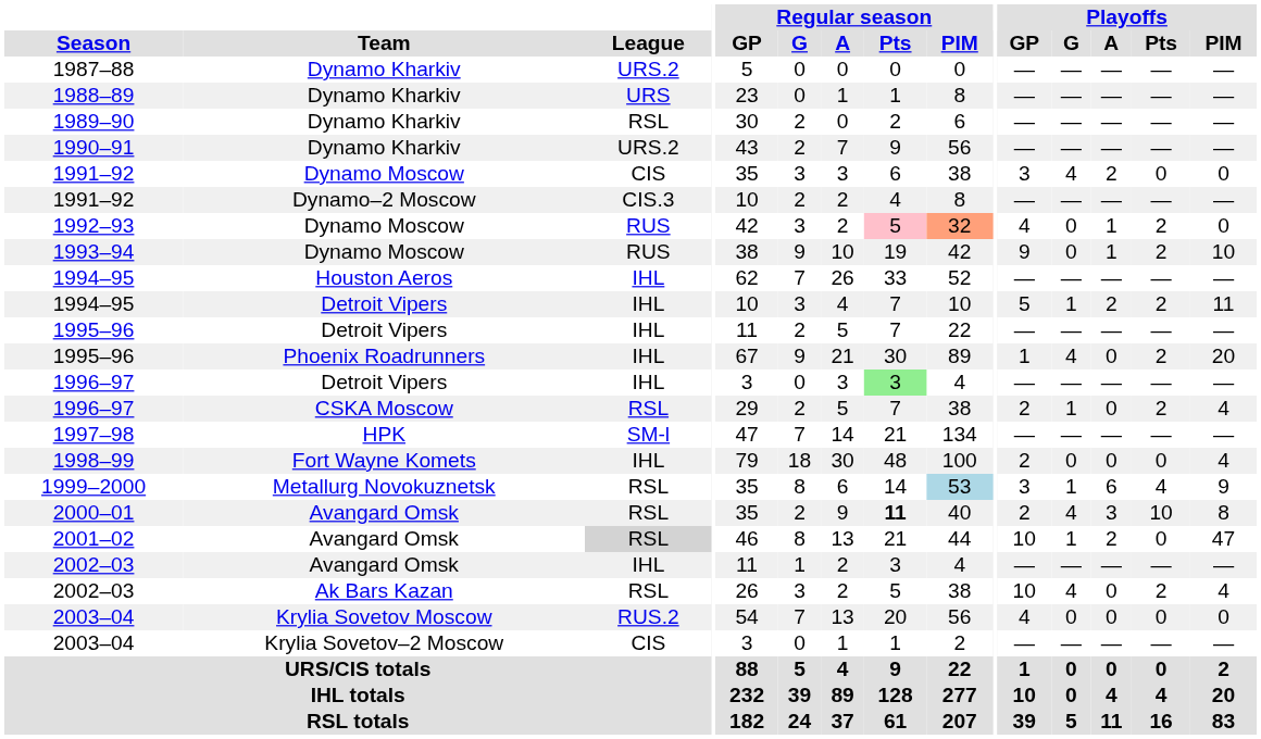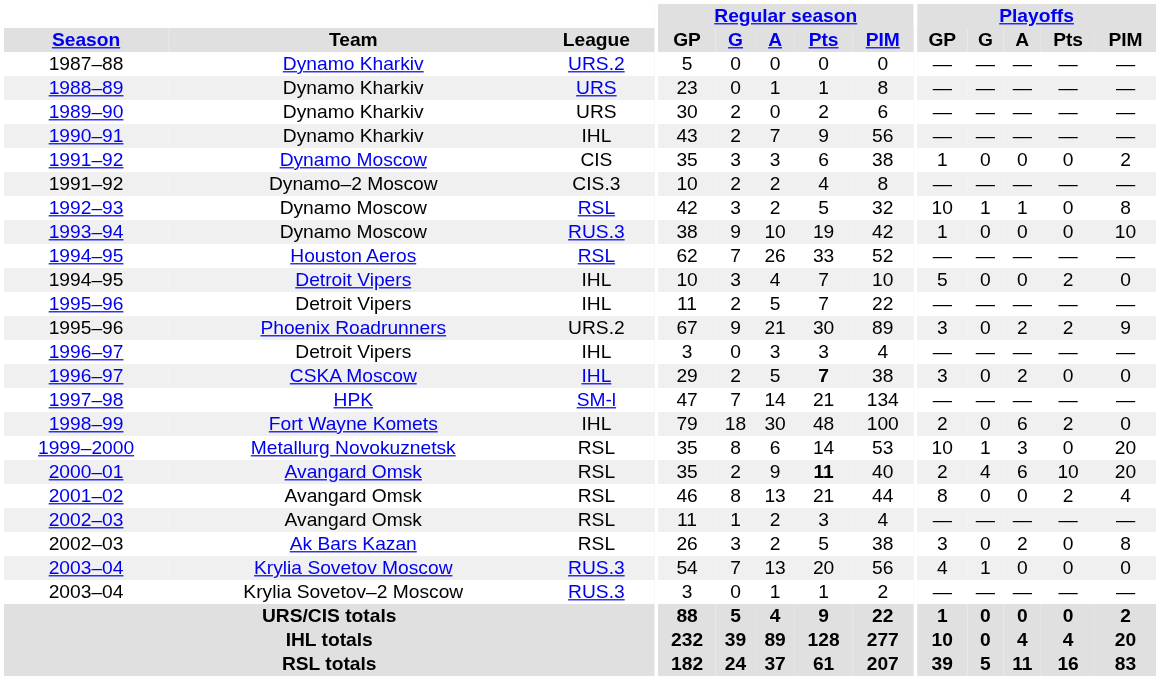1989–90 | League: RSL -> URS
1990–91 | League: URS.2 -> IHL
1991–92 / Dynamo Moscow | Playoffs / GP: 3 -> 1
1991–92 / Dynamo Moscow | Playoffs / G: 4 -> 0
1991–92 / Dynamo Moscow | Playoffs / A: 2 -> 0
1991–92 / Dynamo Moscow | Playoffs / PIM: 0 -> 2
1992–93 | League: RUS -> RSL
1992–93 | Regular season / Pts: pink background -> no background
1992–93 | Regular season / PIM: lightsalmon background -> no background
1992–93 | Playoffs / GP: 4 -> 10
1992–93 | Playoffs / G: 0 -> 1
1992–93 | Playoffs / Pts: 2 -> 0
1992–93 | Playoffs / PIM: 0 -> 8
1993–94 | League: RUS -> RUS.3
1993–94 | Playoffs / GP: 9 -> 1
1993–94 | Playoffs / A: 1 -> 0
1993–94 | Playoffs / Pts: 2 -> 0
1994–95 / Houston Aeros | League: IHL -> RSL
1994–95 / Detroit Vipers | Playoffs / G: 1 -> 0
1994–95 / Detroit Vipers | Playoffs / A: 2 -> 0
1994–95 / Detroit Vipers | Playoffs / PIM: 11 -> 0
1995–96 / Phoenix Roadrunners | League: IHL -> URS.2
1995–96 / Phoenix Roadrunners | Playoffs / GP: 1 -> 3
1995–96 / Phoenix Roadrunners | Playoffs / G: 4 -> 0
1995–96 / Phoenix Roadrunners | Playoffs / A: 0 -> 2
1995–96 / Phoenix Roadrunners | Playoffs / PIM: 20 -> 9
1996–97 / Detroit Vipers | Regular season / Pts: lightgreen background -> no background
1996–97 / CSKA Moscow | League: RSL -> IHL
1996–97 / CSKA Moscow | Regular season / Pts: normal -> bold
1996–97 / CSKA Moscow | Playoffs / GP: 2 -> 3
1996–97 / CSKA Moscow | Playoffs / G: 1 -> 0
1996–97 / CSKA Moscow | Playoffs / A: 0 -> 2
1996–97 / CSKA Moscow | Playoffs / Pts: 2 -> 0
1996–97 / CSKA Moscow | Playoffs / PIM: 4 -> 0
1998–99 | Playoffs / A: 0 -> 6
1998–99 | Playoffs / Pts: 0 -> 2
1998–99 | Playoffs / PIM: 4 -> 0
1999–2000 | Regular season / PIM: lightblue background -> no background
1999–2000 | Playoffs / GP: 3 -> 10
1999–2000 | Playoffs / A: 6 -> 3
1999–2000 | Playoffs / Pts: 4 -> 0
1999–2000 | Playoffs / PIM: 9 -> 20
2000–01 | Playoffs / A: 3 -> 6
2000–01 | Playoffs / PIM: 8 -> 20
2001–02 | League: lightgrey background -> no background
2001–02 | Playoffs / GP: 10 -> 8
2001–02 | Playoffs / G: 1 -> 0
2001–02 | Playoffs / A: 2 -> 0
2001–02 | Playoffs / Pts: 0 -> 2
2001–02 | Playoffs / PIM: 47 -> 4
2002–03 / Avangard Omsk | League: IHL -> RSL
2002–03 / Ak Bars Kazan | Playoffs / GP: 10 -> 3
2002–03 / Ak Bars Kazan | Playoffs / G: 4 -> 0
2002–03 / Ak Bars Kazan | Playoffs / A: 0 -> 2
2002–03 / Ak Bars Kazan | Playoffs / Pts: 2 -> 0
2002–03 / Ak Bars Kazan | Playoffs / PIM: 4 -> 8
2003–04 / Krylia Sovetov Moscow | League: RUS.2 -> RUS.3
2003–04 / Krylia Sovetov Moscow | Playoffs / G: 0 -> 1
2003–04 / Krylia Sovetov–2 Moscow | League: CIS -> RUS.3
